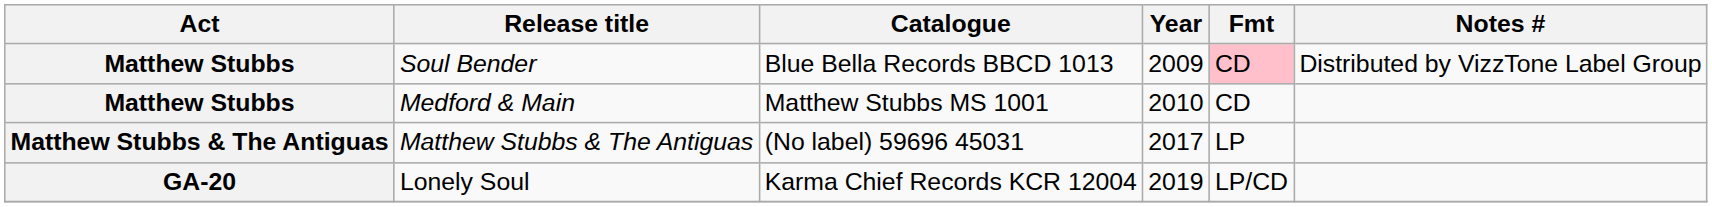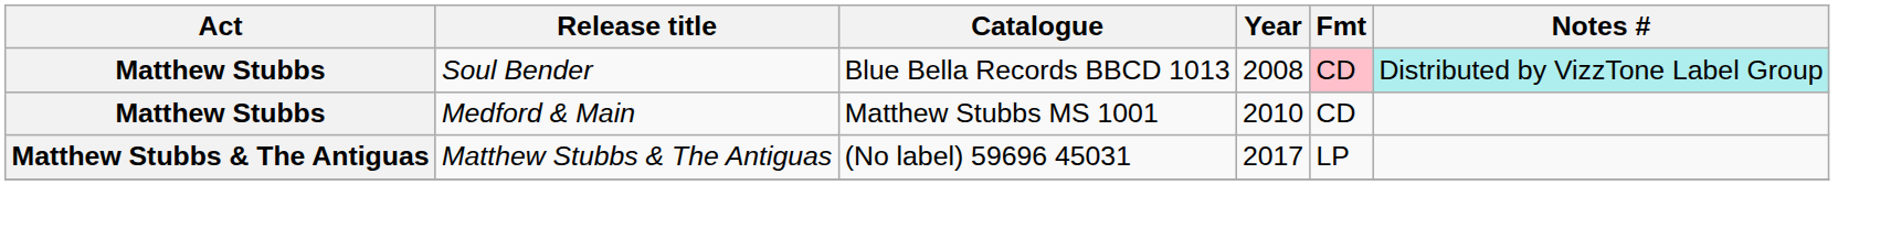Soul Bender | Year: 2009 -> 2008
Soul Bender | Notes #: no background -> paleturquoise background
- row: GA-20 | Lonely Soul | Karma Chief Records KCR 12004 | 2019 | LP/CD
